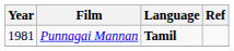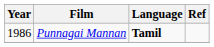Punnagai Mannan | Year: 1981 -> 1986
